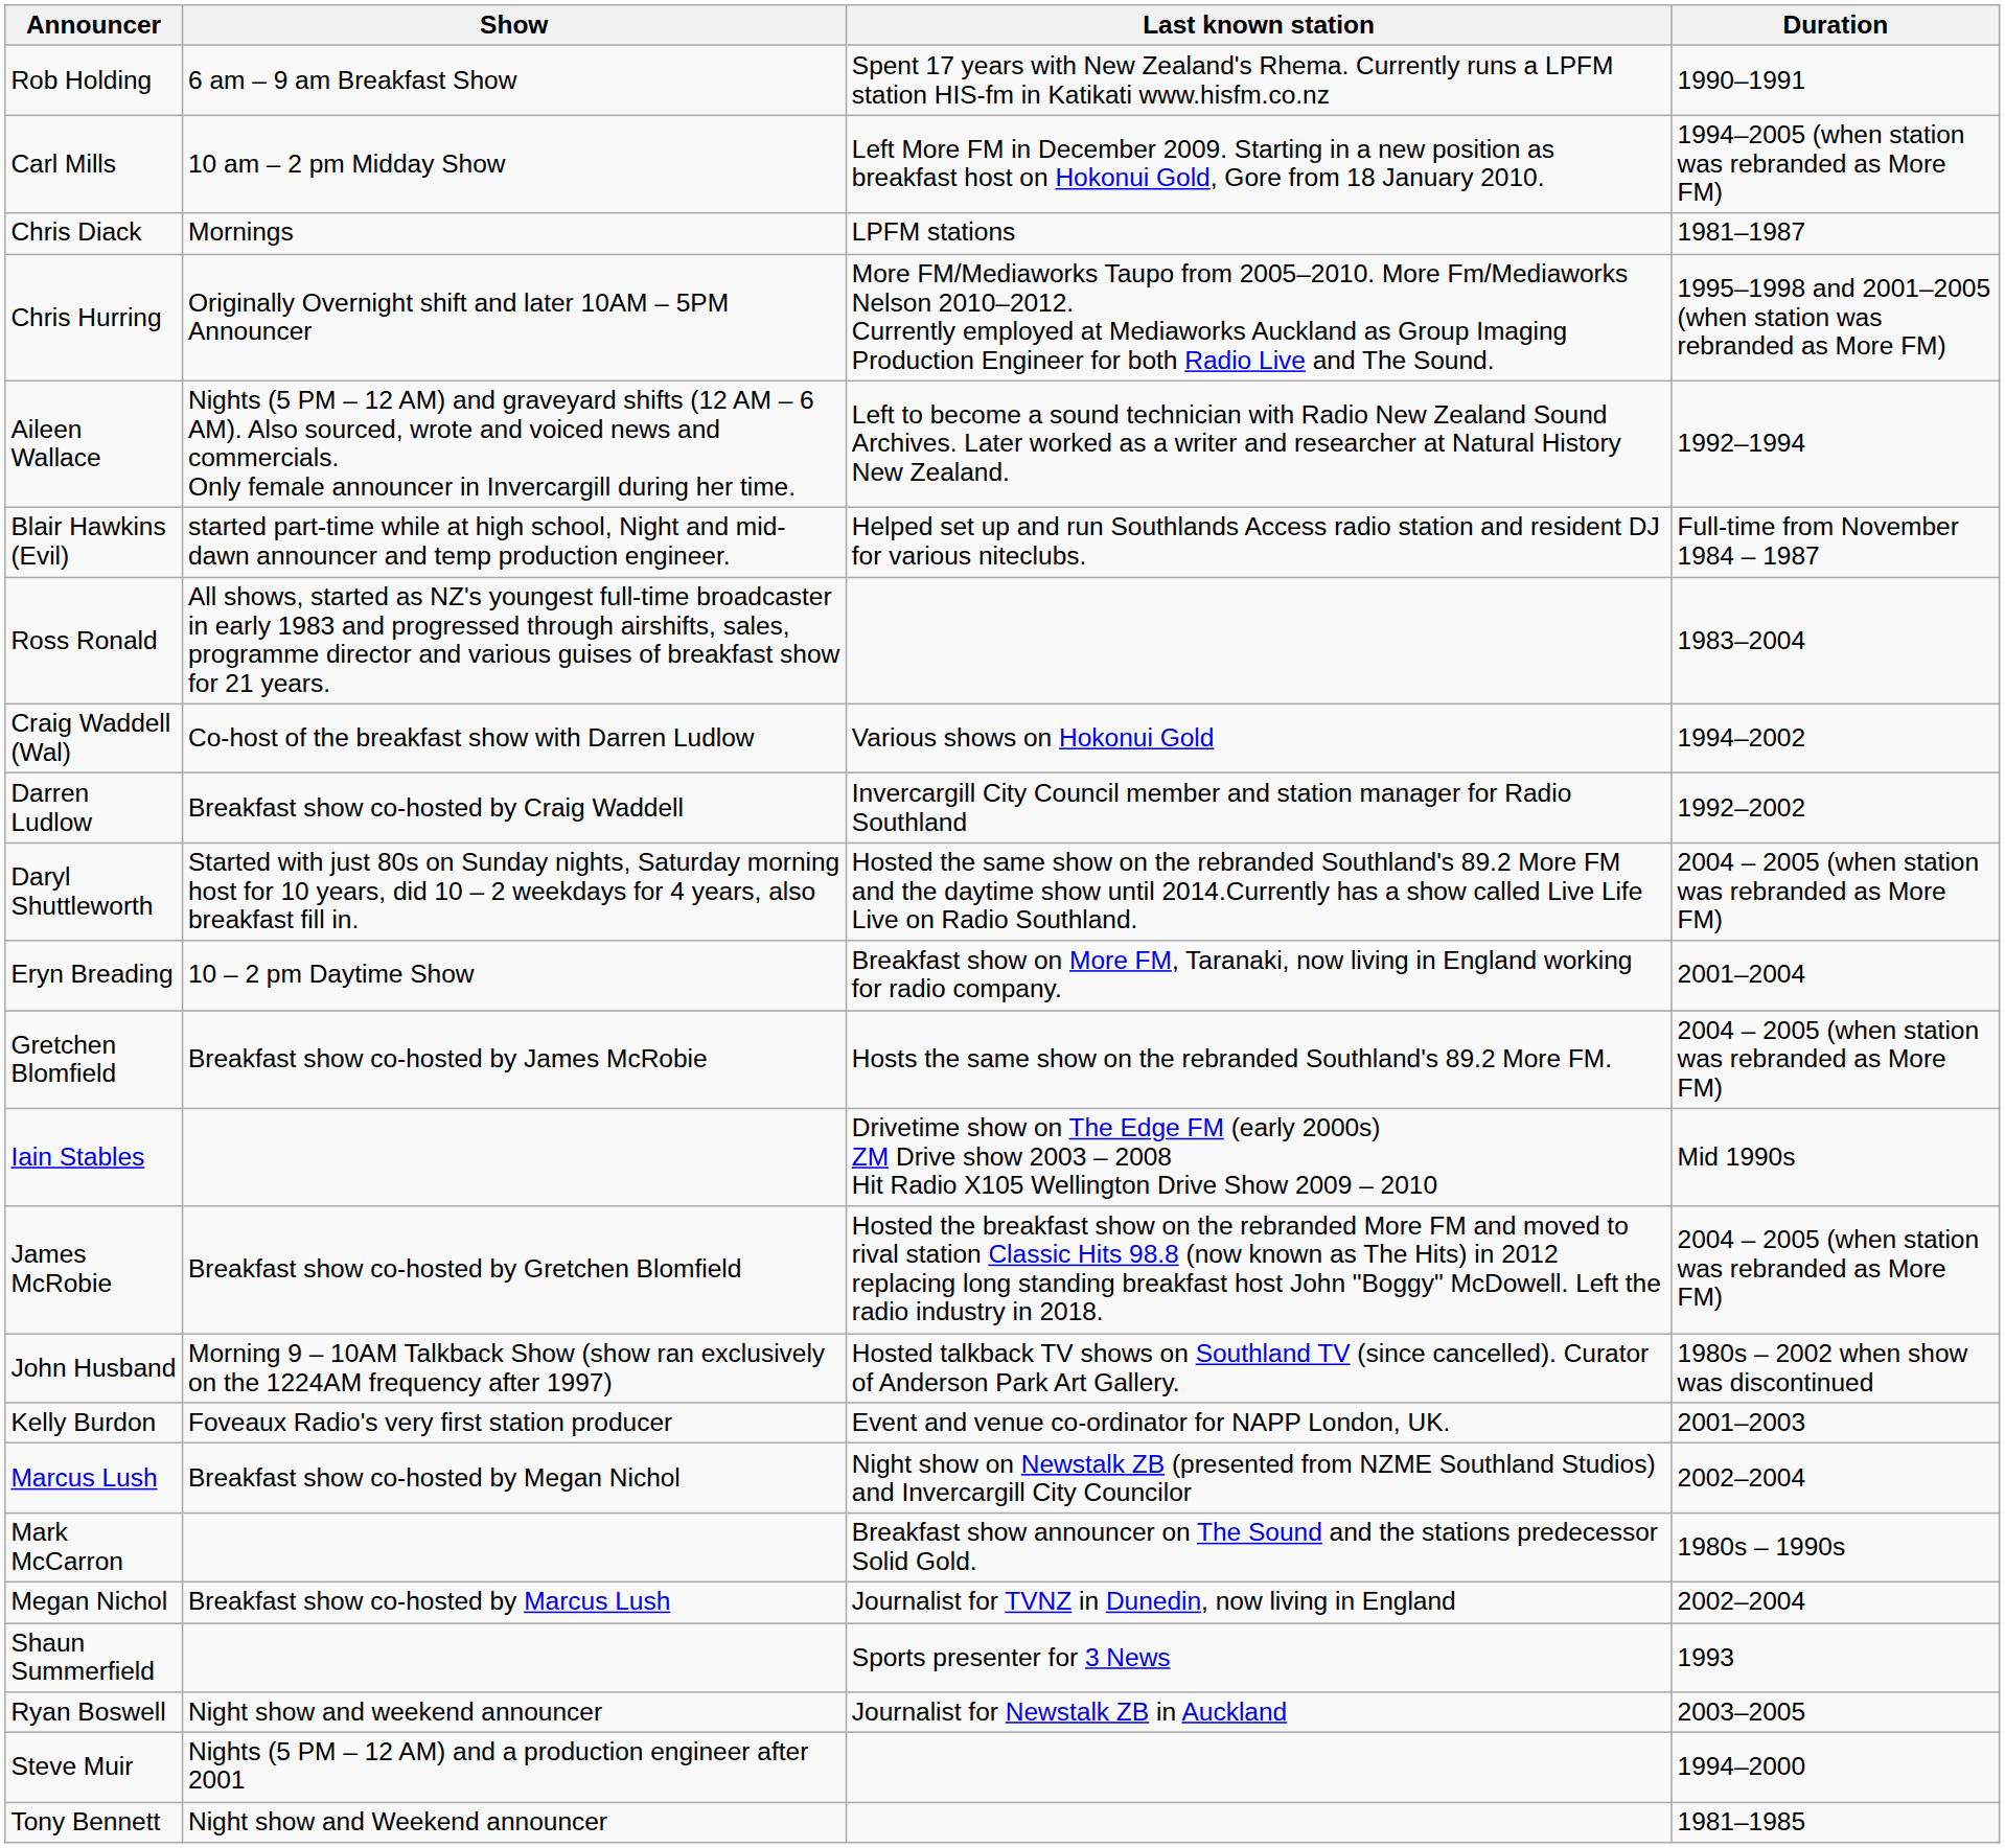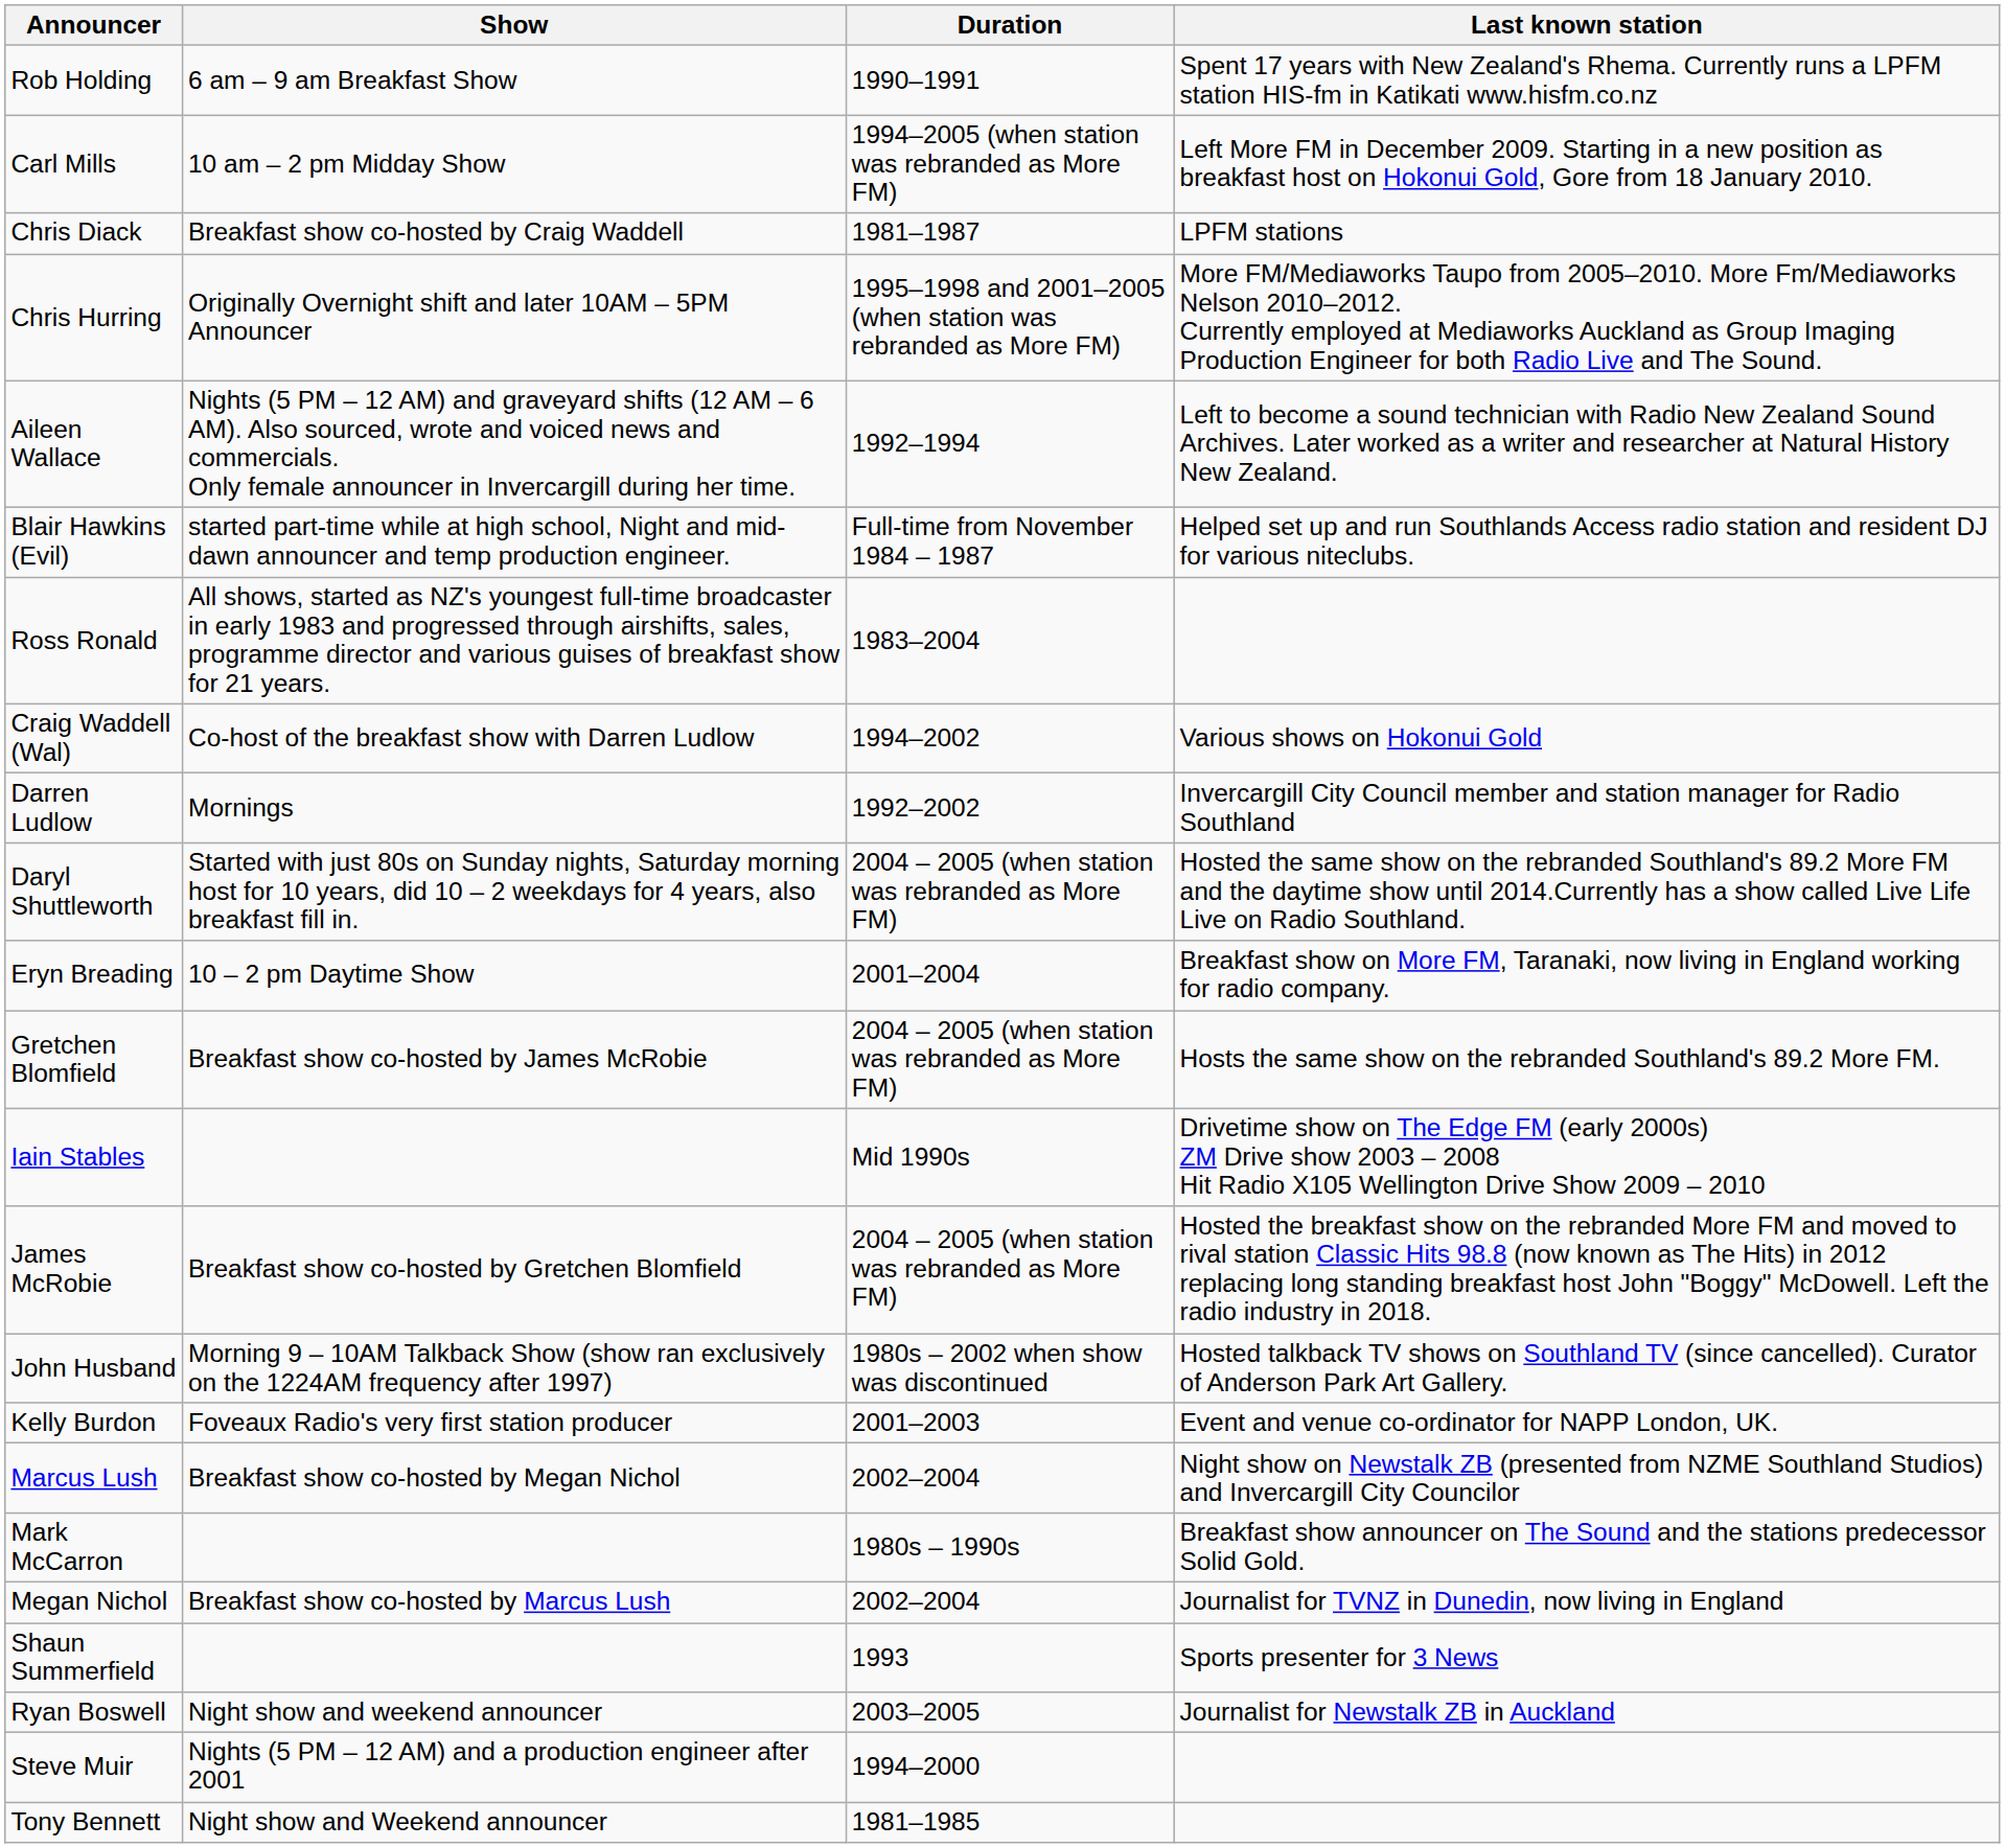columns swapped: Duration <-> Last known station
Chris Diack | Show: Mornings -> Breakfast show co-hosted by Craig Waddell
Darren Ludlow | Show: Breakfast show co-hosted by Craig Waddell -> Mornings
